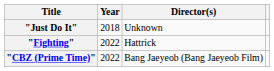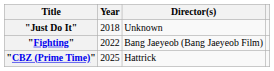"Fighting" | Director(s): Hattrick -> Bang Jaeyeob (Bang Jaeyeob Film)
"CBZ (Prime Time)" | Year: 2022 -> 2025
"CBZ (Prime Time)" | Director(s): Bang Jaeyeob (Bang Jaeyeob Film) -> Hattrick
